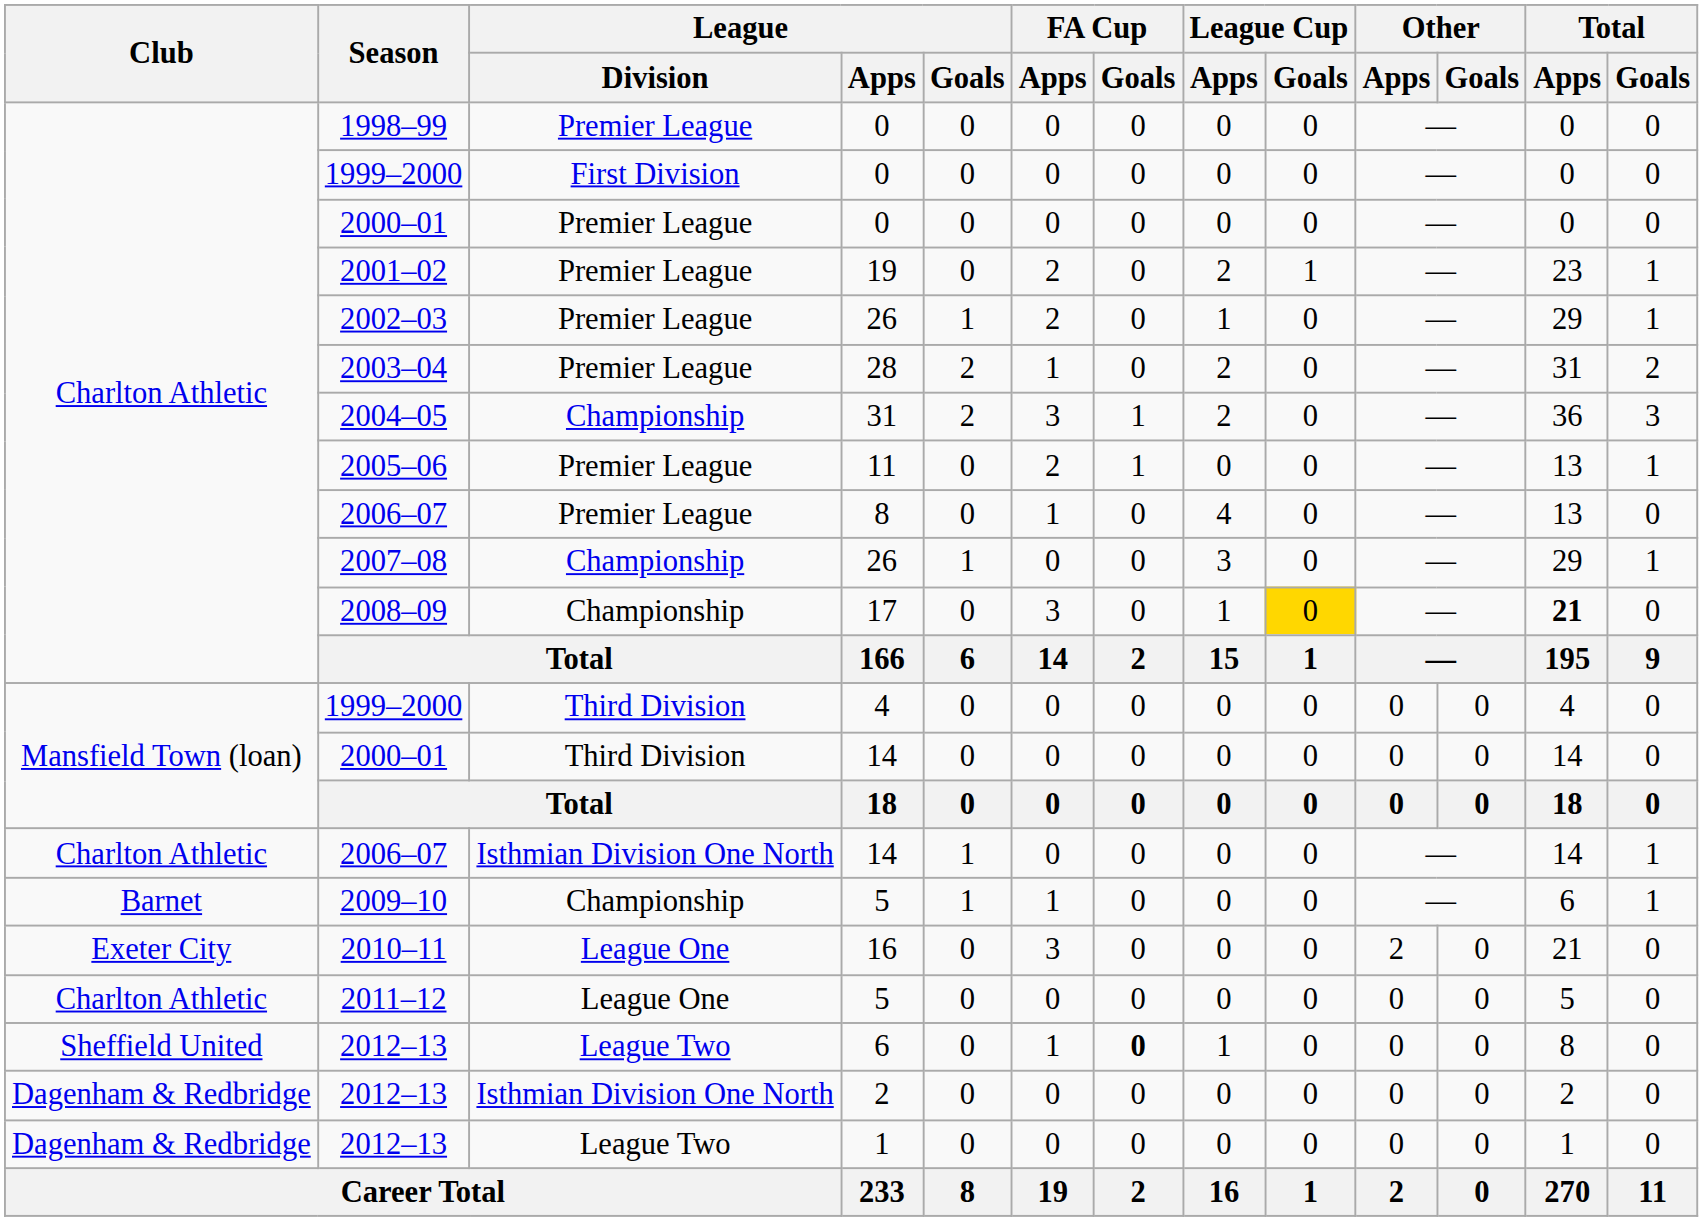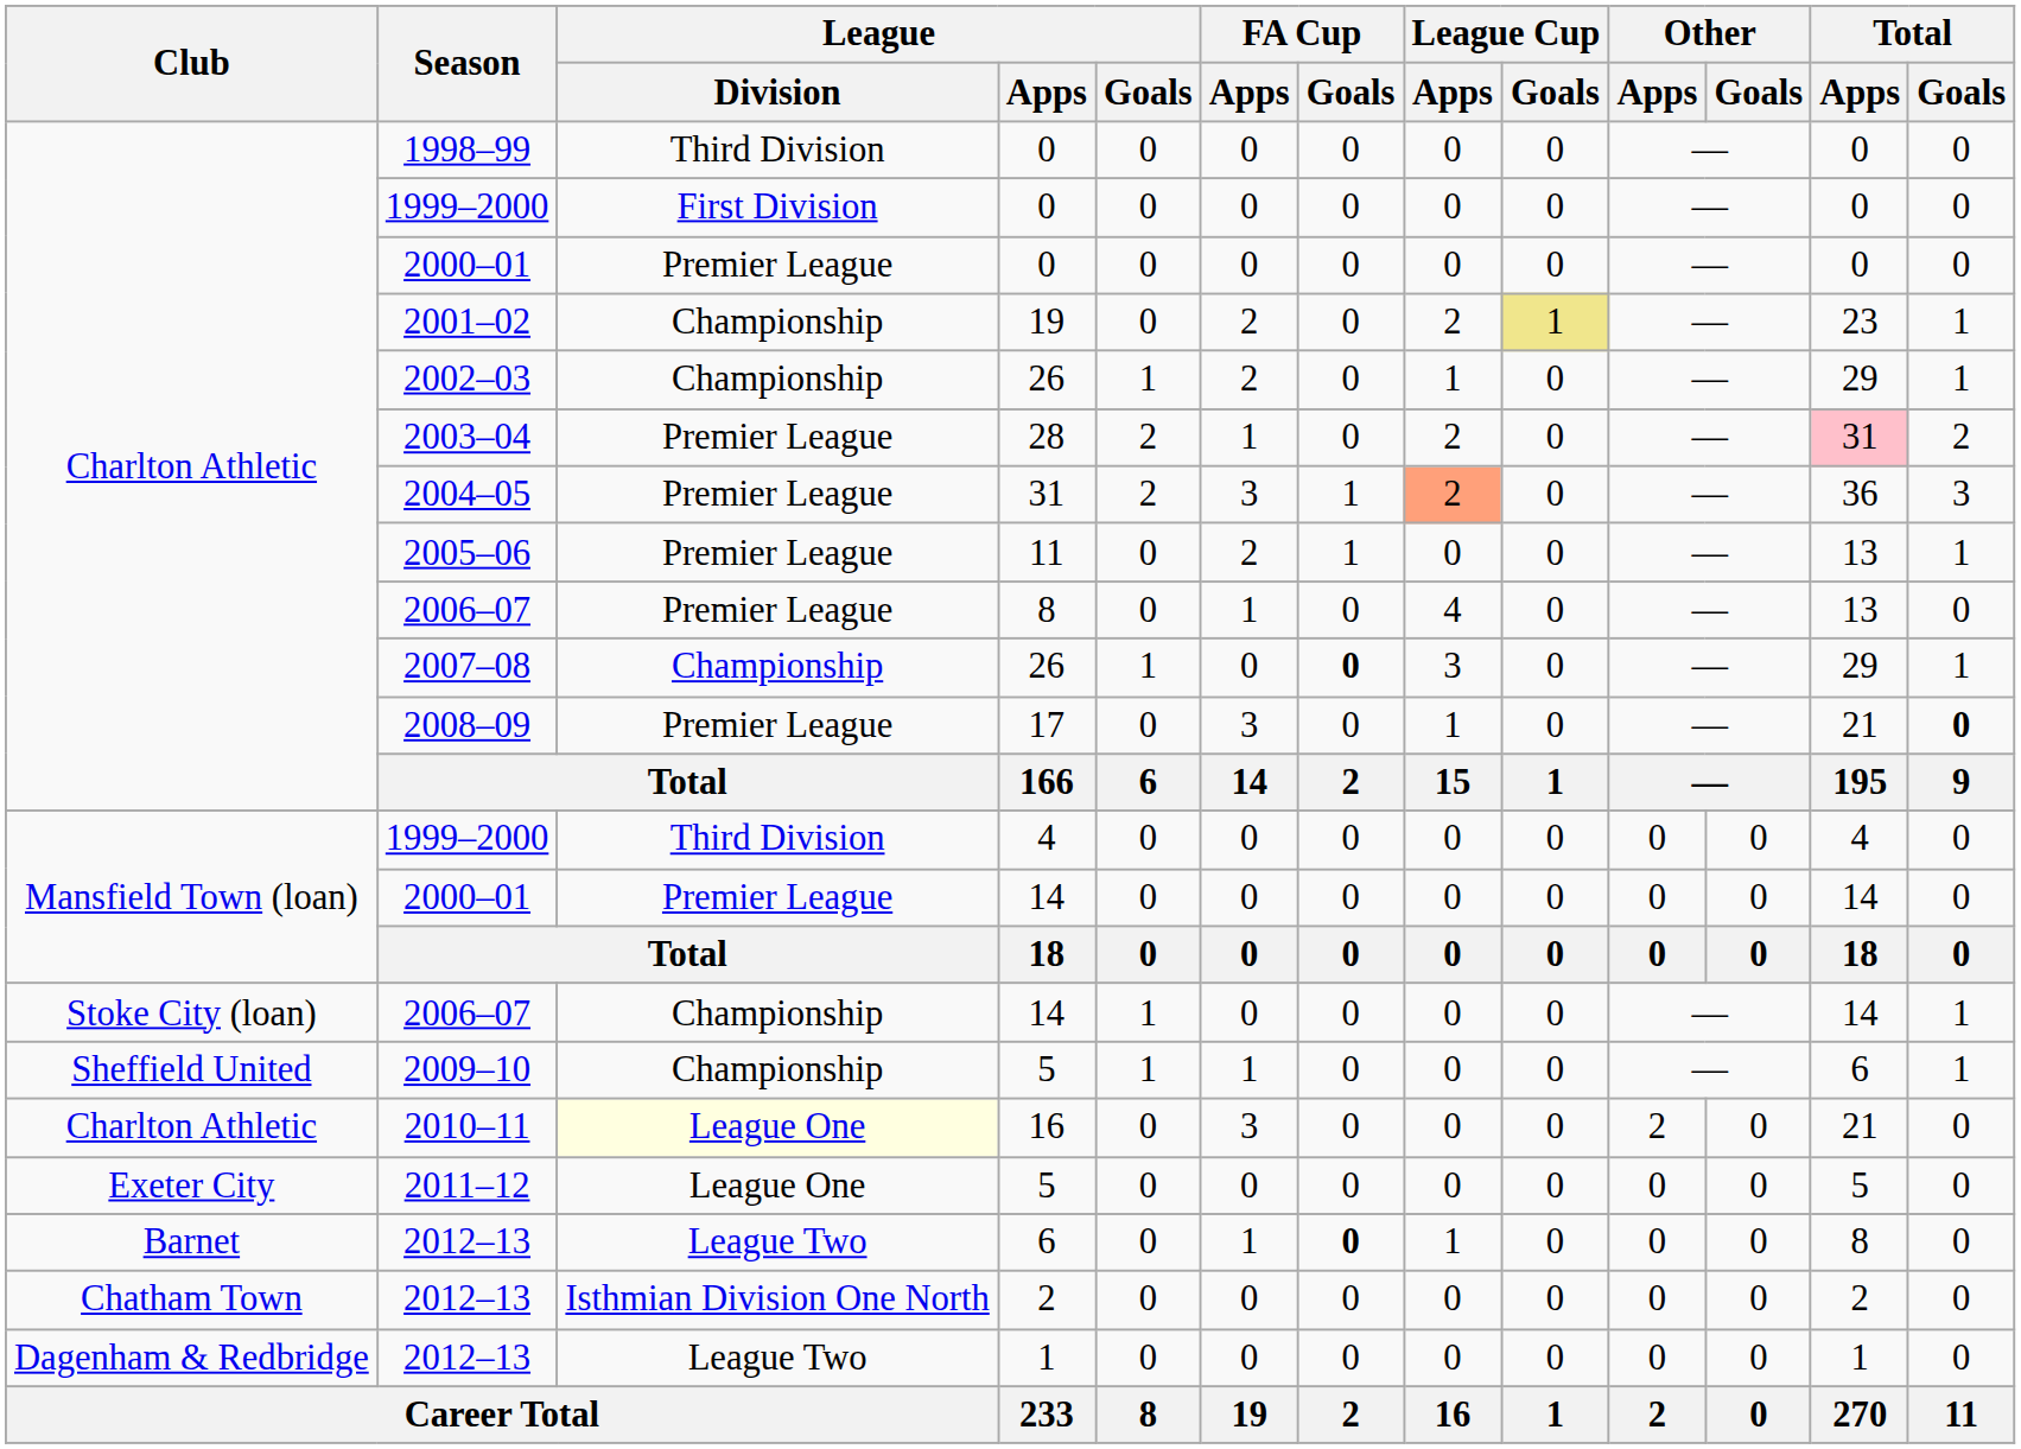1998–99 | League / Division: Premier League -> Third Division
2001–02 | League / Division: Premier League -> Championship
2001–02 | League Cup / Goals: no background -> khaki background
2002–03 | League / Division: Premier League -> Championship
2003–04 | Total / Apps: no background -> pink background
2004–05 | League / Division: Championship -> Premier League
2004–05 | League Cup / Apps: no background -> lightsalmon background
2007–08 | FA Cup / Goals: normal -> bold
2008–09 | League / Division: Championship -> Premier League
2008–09 | League Cup / Goals: gold background -> no background
2008–09 | Total / Apps: bold -> normal
2008–09 | Total / Goals: normal -> bold
2000–01 / 14 | League / Division: Third Division -> Premier League
2006–07 / 14 | Club: Charlton Athletic -> Stoke City (loan)
2006–07 / 14 | League / Division: Isthmian Division One North -> Championship
2009–10 | Club: Barnet -> Sheffield United
2010–11 | Club: Exeter City -> Charlton Athletic
2010–11 | League / Division: no background -> lightyellow background
2011–12 | Club: Charlton Athletic -> Exeter City
2012–13 / 6 | Club: Sheffield United -> Barnet
2012–13 / 2 | Club: Dagenham & Redbridge -> Chatham Town
